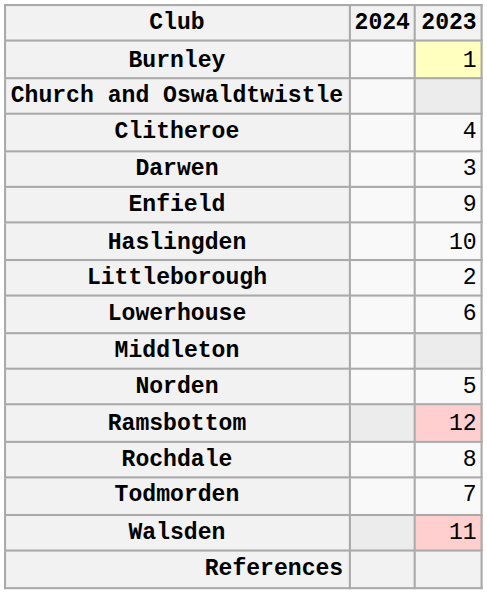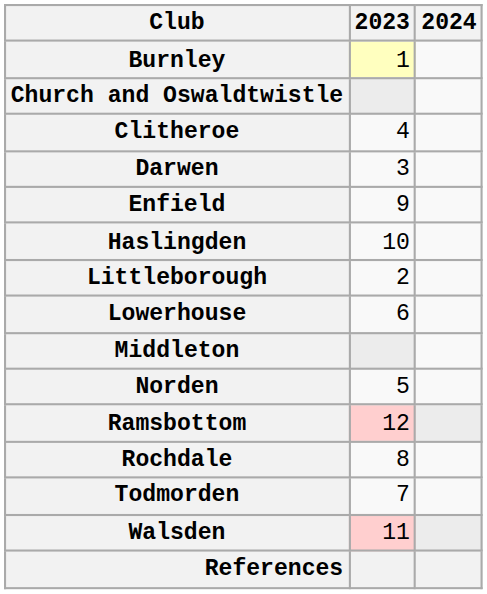columns swapped: 2023 <-> 2024
